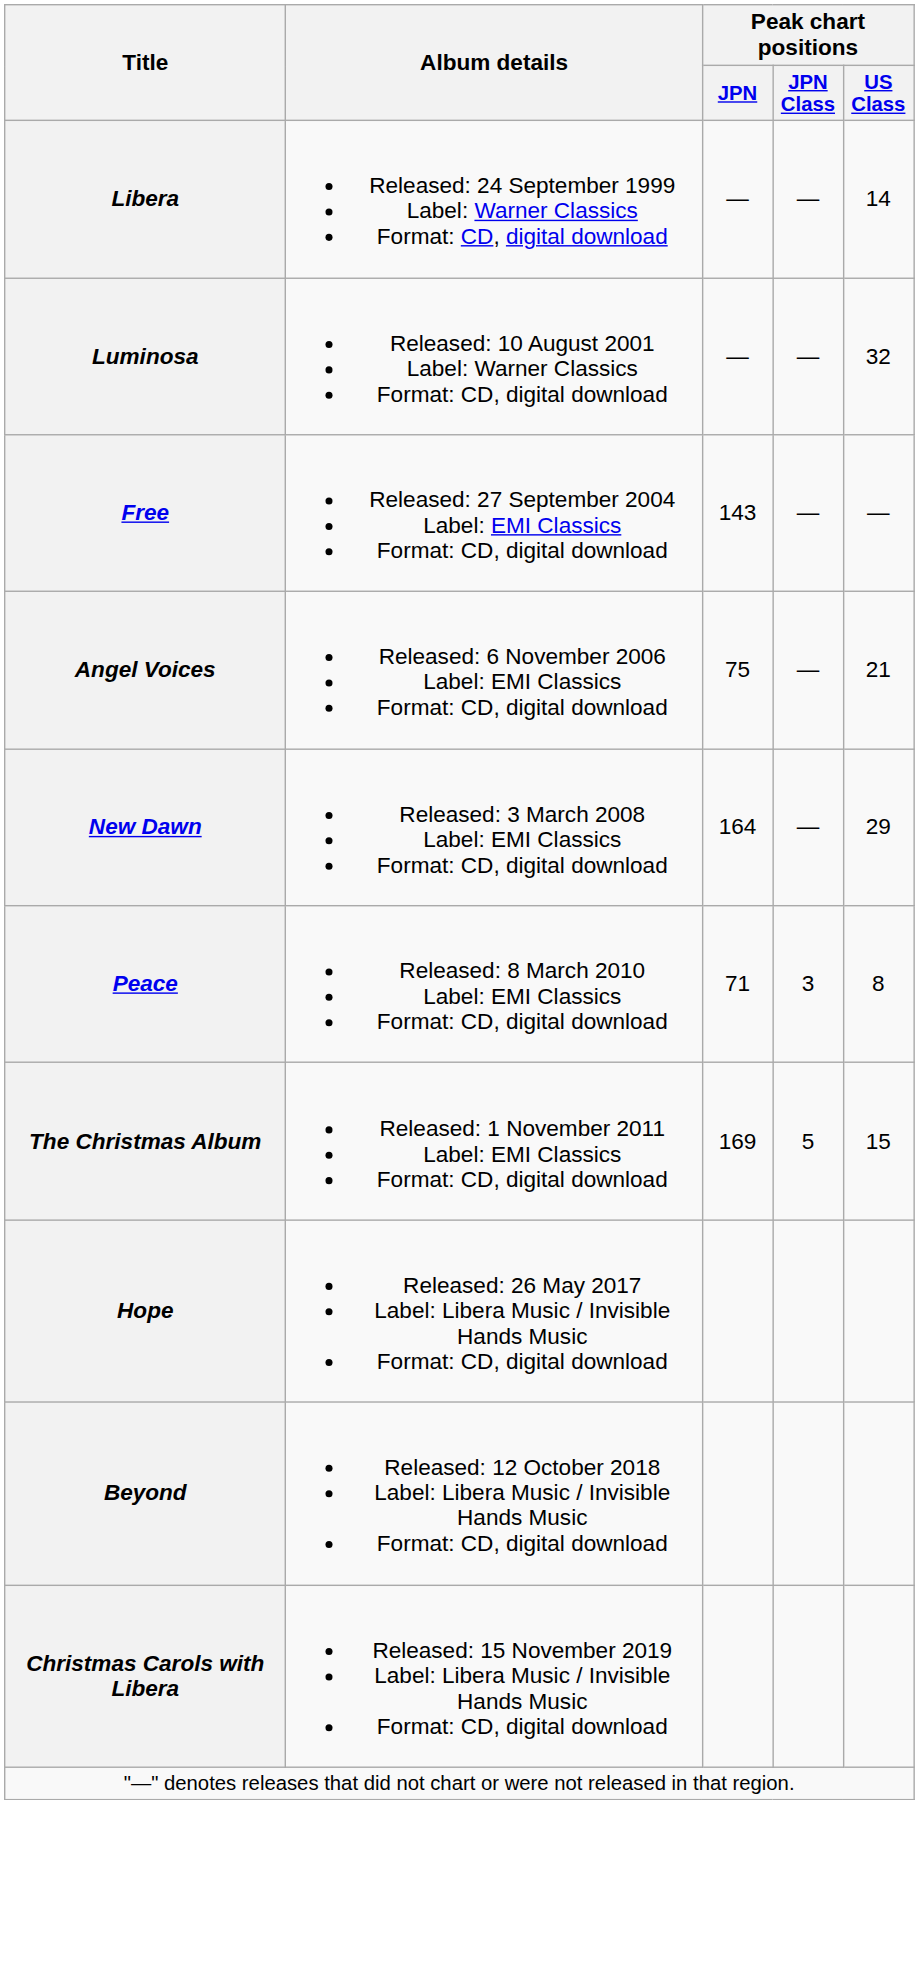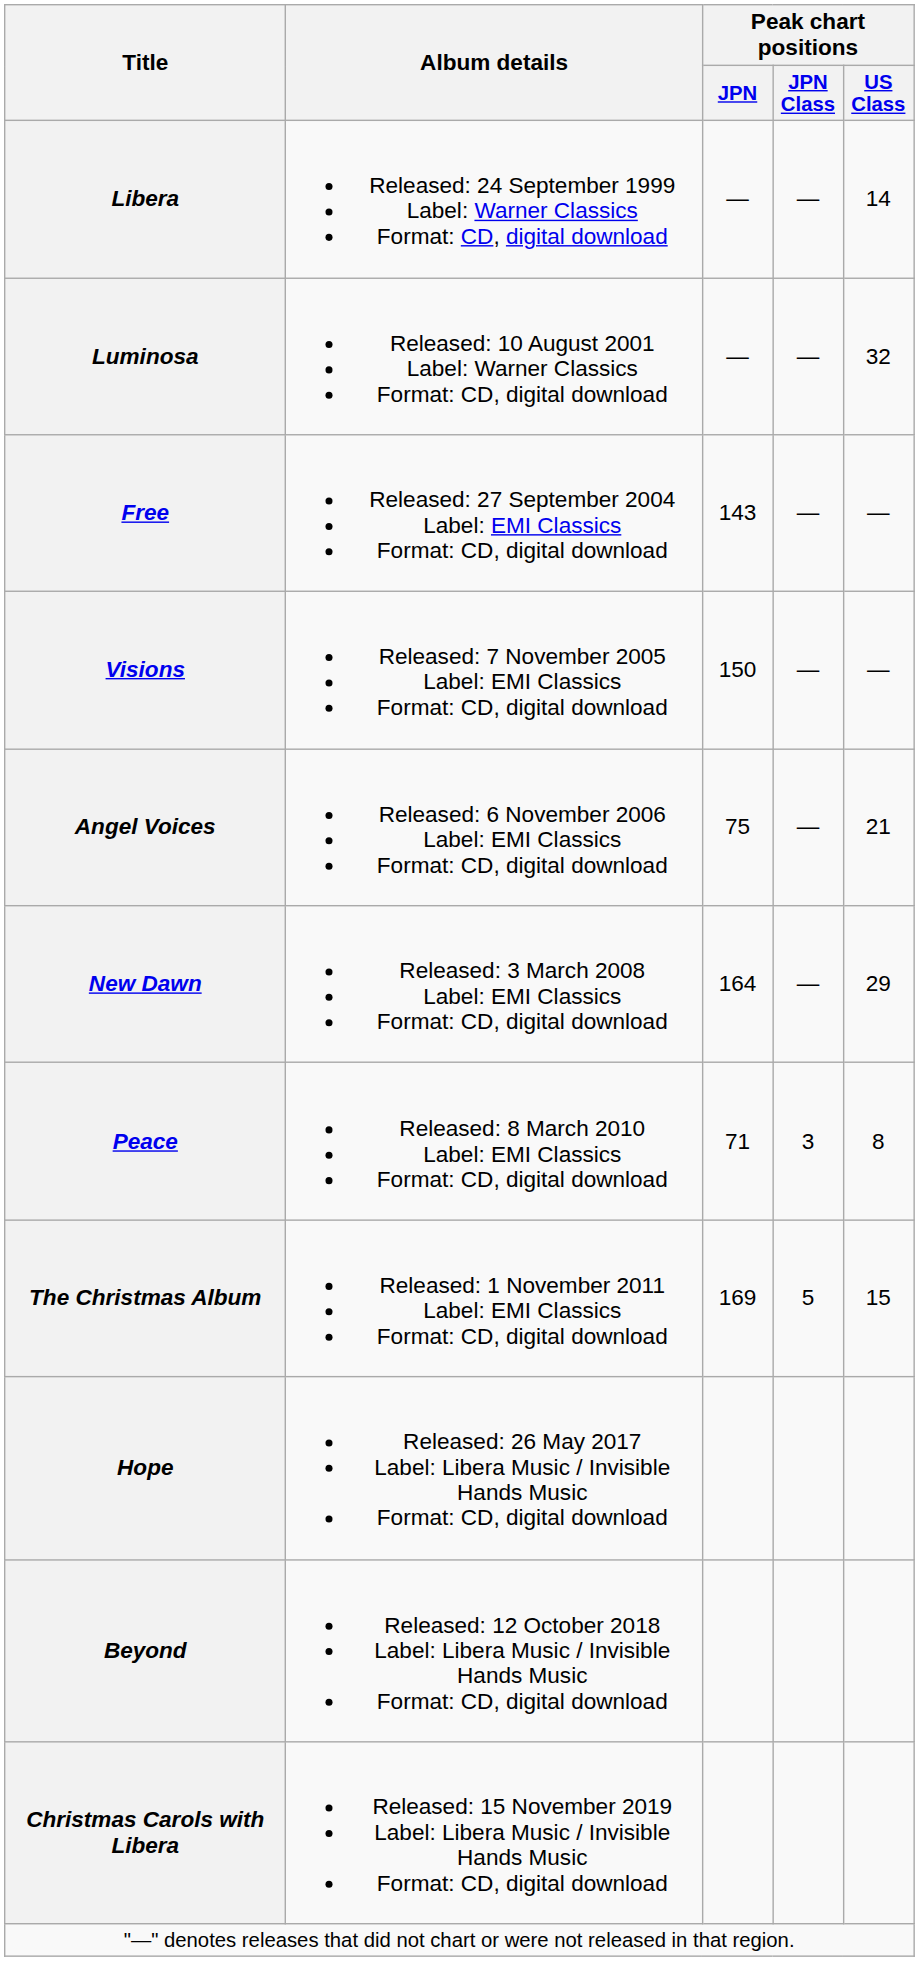+ row: Visions | Released: 7 November 2005 Label: EMI Classics Format: CD, digital download | 150 | — | —
